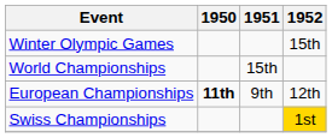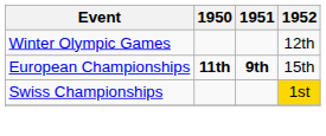Winter Olympic Games | 1952: 15th -> 12th
- row: World Championships | 15th
European Championships | 1951: normal -> bold
European Championships | 1952: 12th -> 15th
